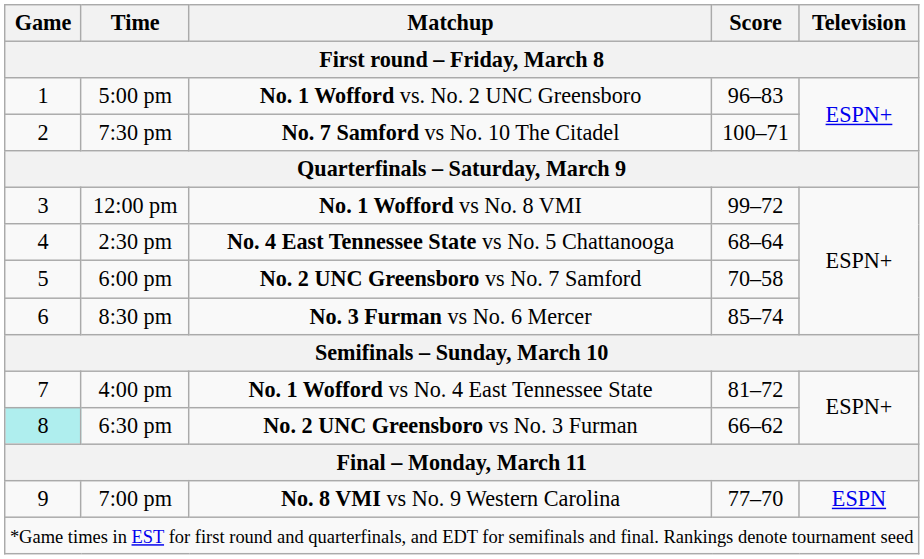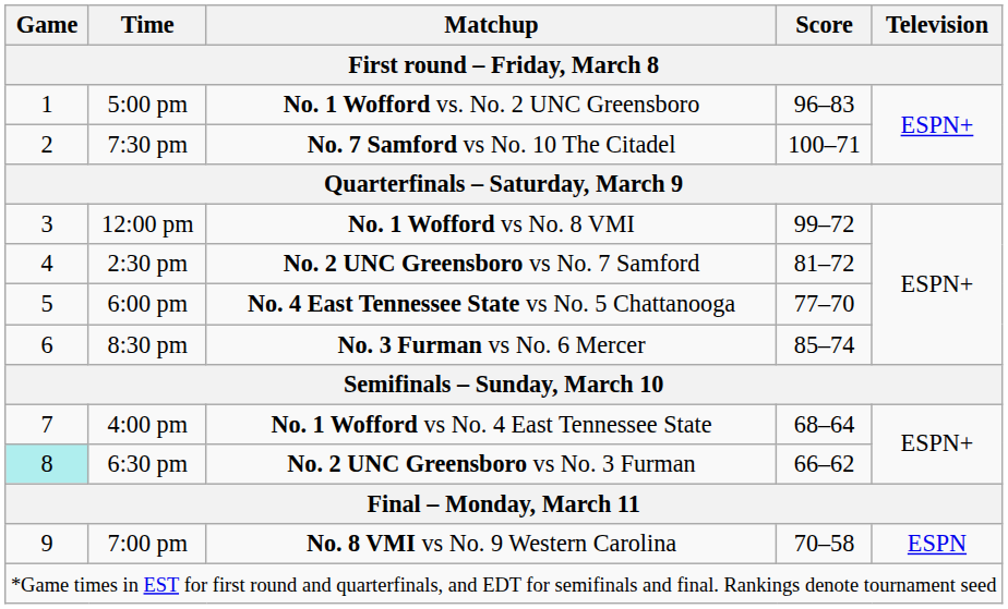2:30 pm | Matchup: No. 4 East Tennessee State vs No. 5 Chattanooga -> No. 2 UNC Greensboro vs No. 7 Samford
2:30 pm | Score: 68–64 -> 81–72
6:00 pm | Matchup: No. 2 UNC Greensboro vs No. 7 Samford -> No. 4 East Tennessee State vs No. 5 Chattanooga
6:00 pm | Score: 70–58 -> 77–70
4:00 pm | Score: 81–72 -> 68–64
7:00 pm | Score: 77–70 -> 70–58
